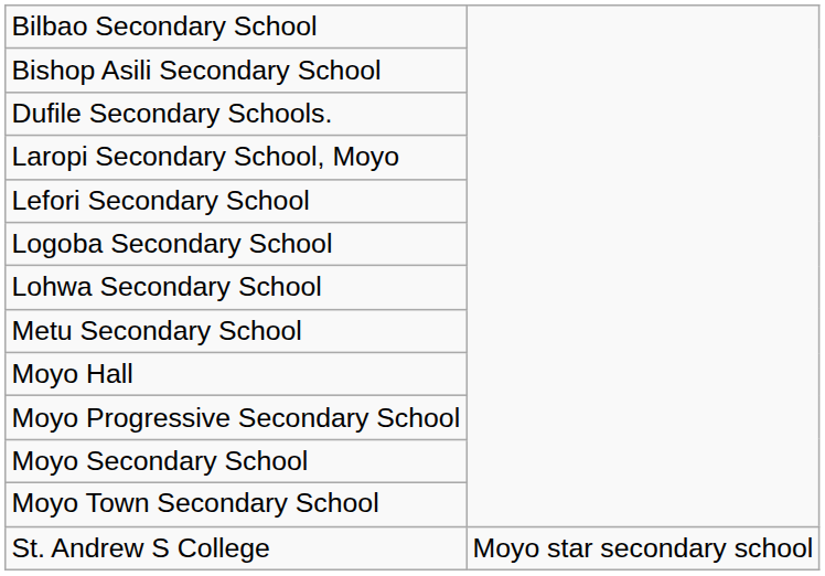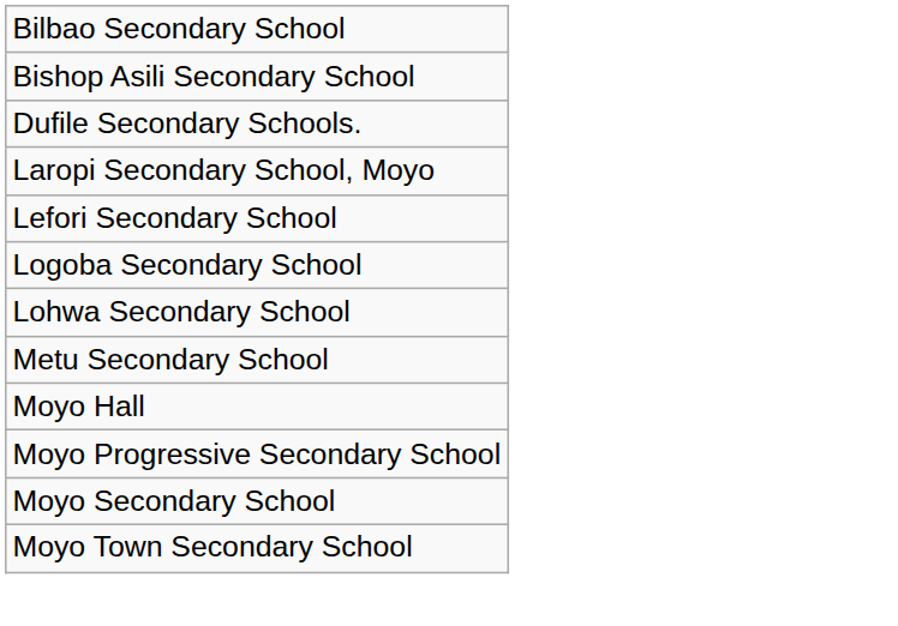- row: St. Andrew S College | Moyo star secondary school
